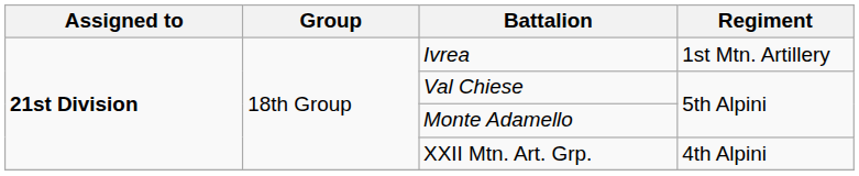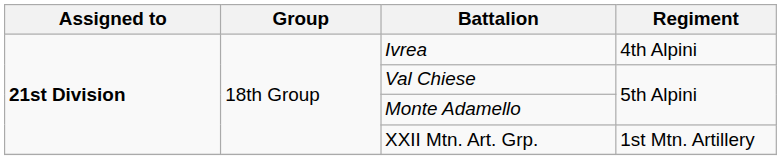Ivrea | Regiment: 1st Mtn. Artillery -> 4th Alpini
XXII Mtn. Art. Grp. | Regiment: 4th Alpini -> 1st Mtn. Artillery
